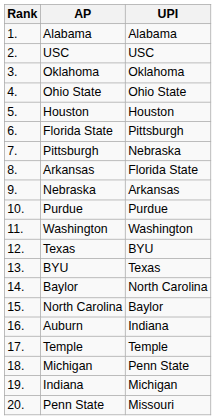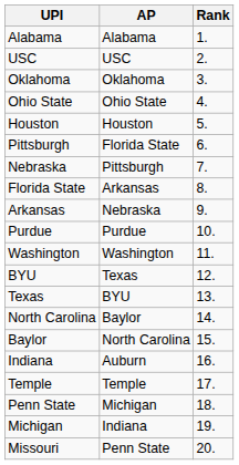columns swapped: Rank <-> UPI
